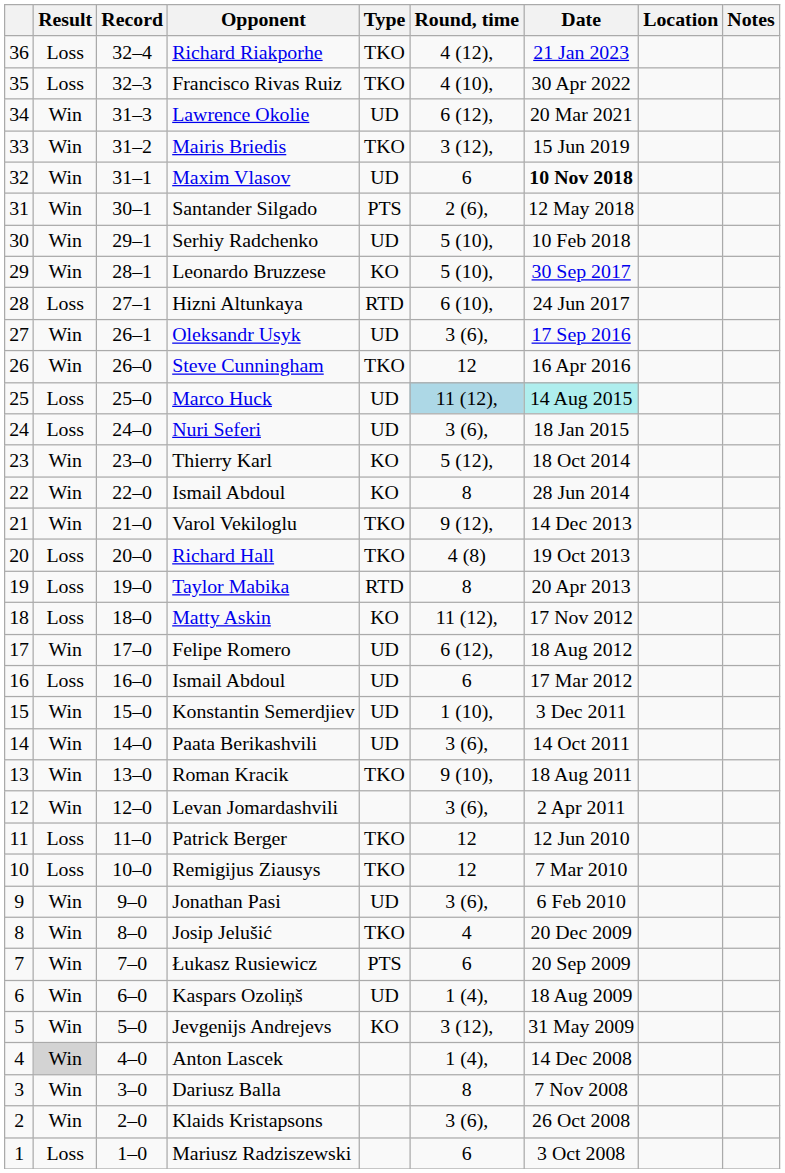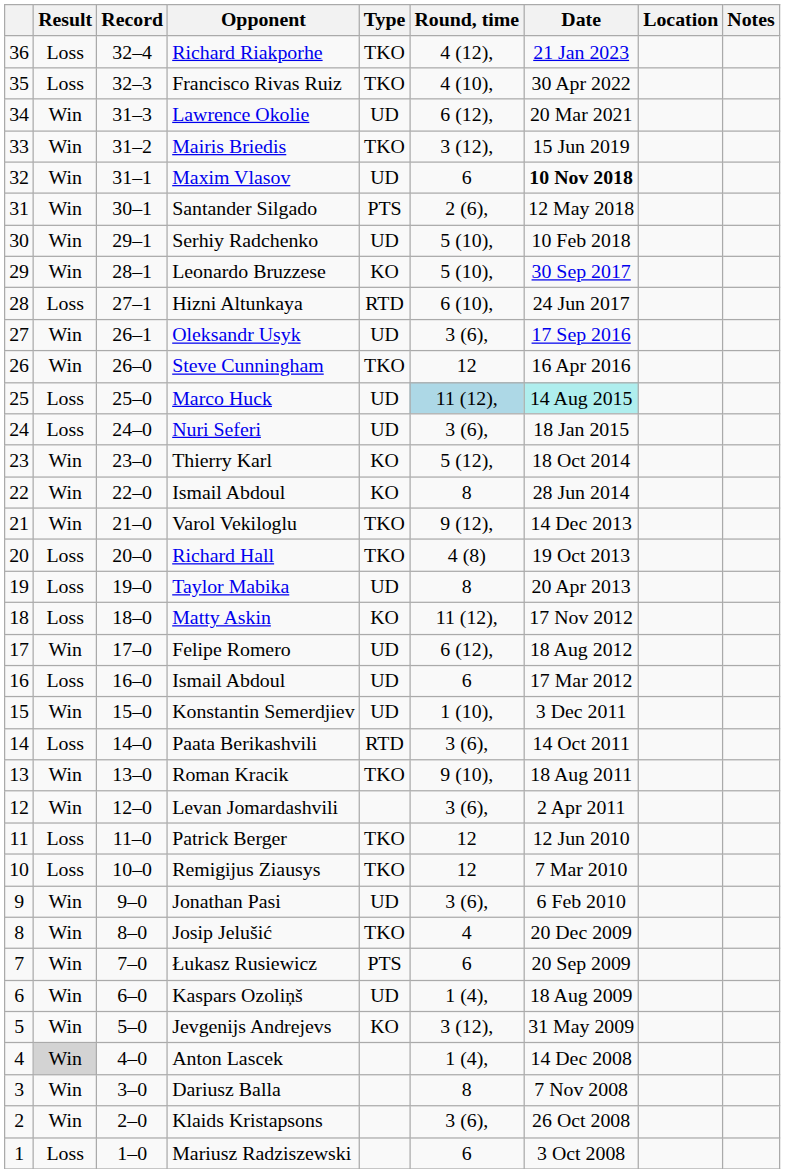Taylor Mabika | Type: RTD -> UD
Paata Berikashvili | Result: Win -> Loss
Paata Berikashvili | Type: UD -> RTD
